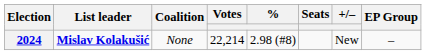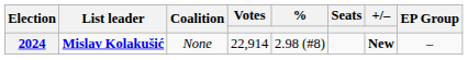2024 | Votes: 22,214 -> 22,914
2024 | +/–: normal -> bold
